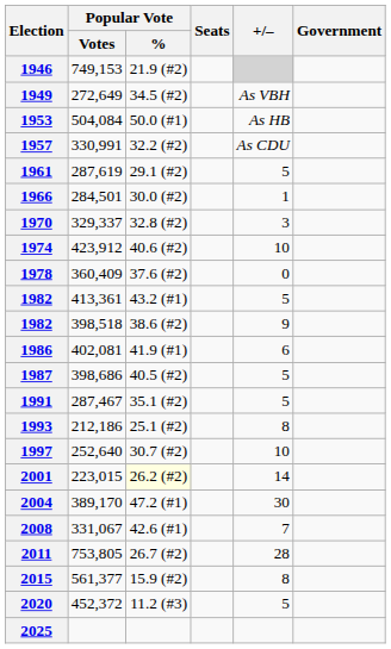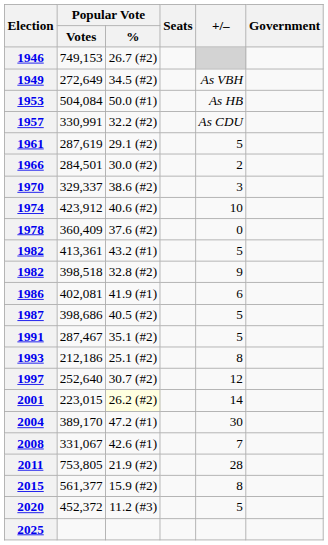1946 | Popular Vote / %: 21.9 (#2) -> 26.7 (#2)
1966 | +/–: 1 -> 2
1970 | Popular Vote / %: 32.8 (#2) -> 38.6 (#2)
1982 / 398,518 | Popular Vote / %: 38.6 (#2) -> 32.8 (#2)
1997 | +/–: 10 -> 12
2011 | Popular Vote / %: 26.7 (#2) -> 21.9 (#2)
